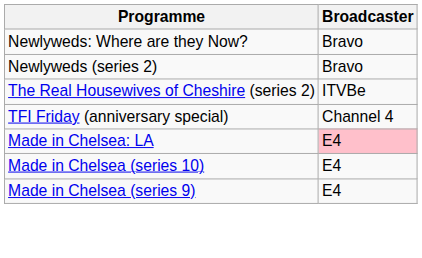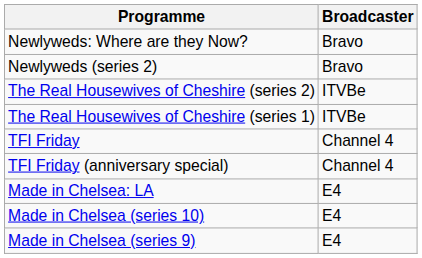+ row: The Real Housewives of Cheshire (series 1) | ITVBe
+ row: TFI Friday | Channel 4
Made in Chelsea: LA | Broadcaster: pink background -> no background
